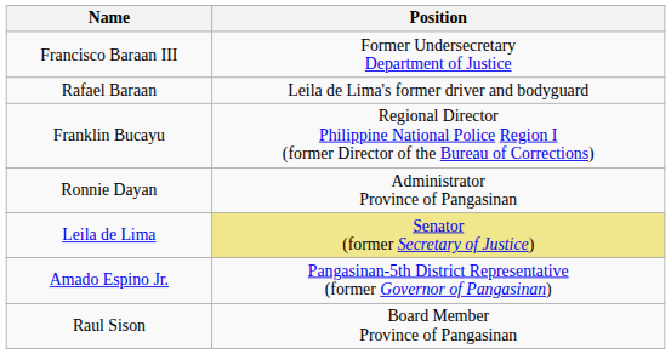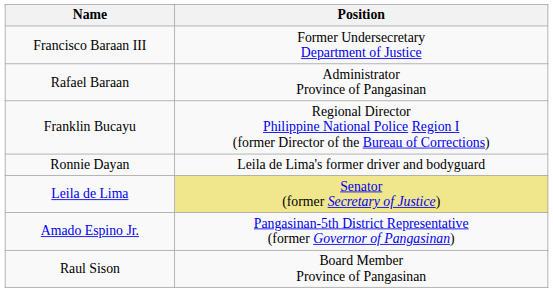Rafael Baraan | Position: Leila de Lima's former driver and bodyguard -> Administrator Province of Pangasinan
Ronnie Dayan | Position: Administrator Province of Pangasinan -> Leila de Lima's former driver and bodyguard
